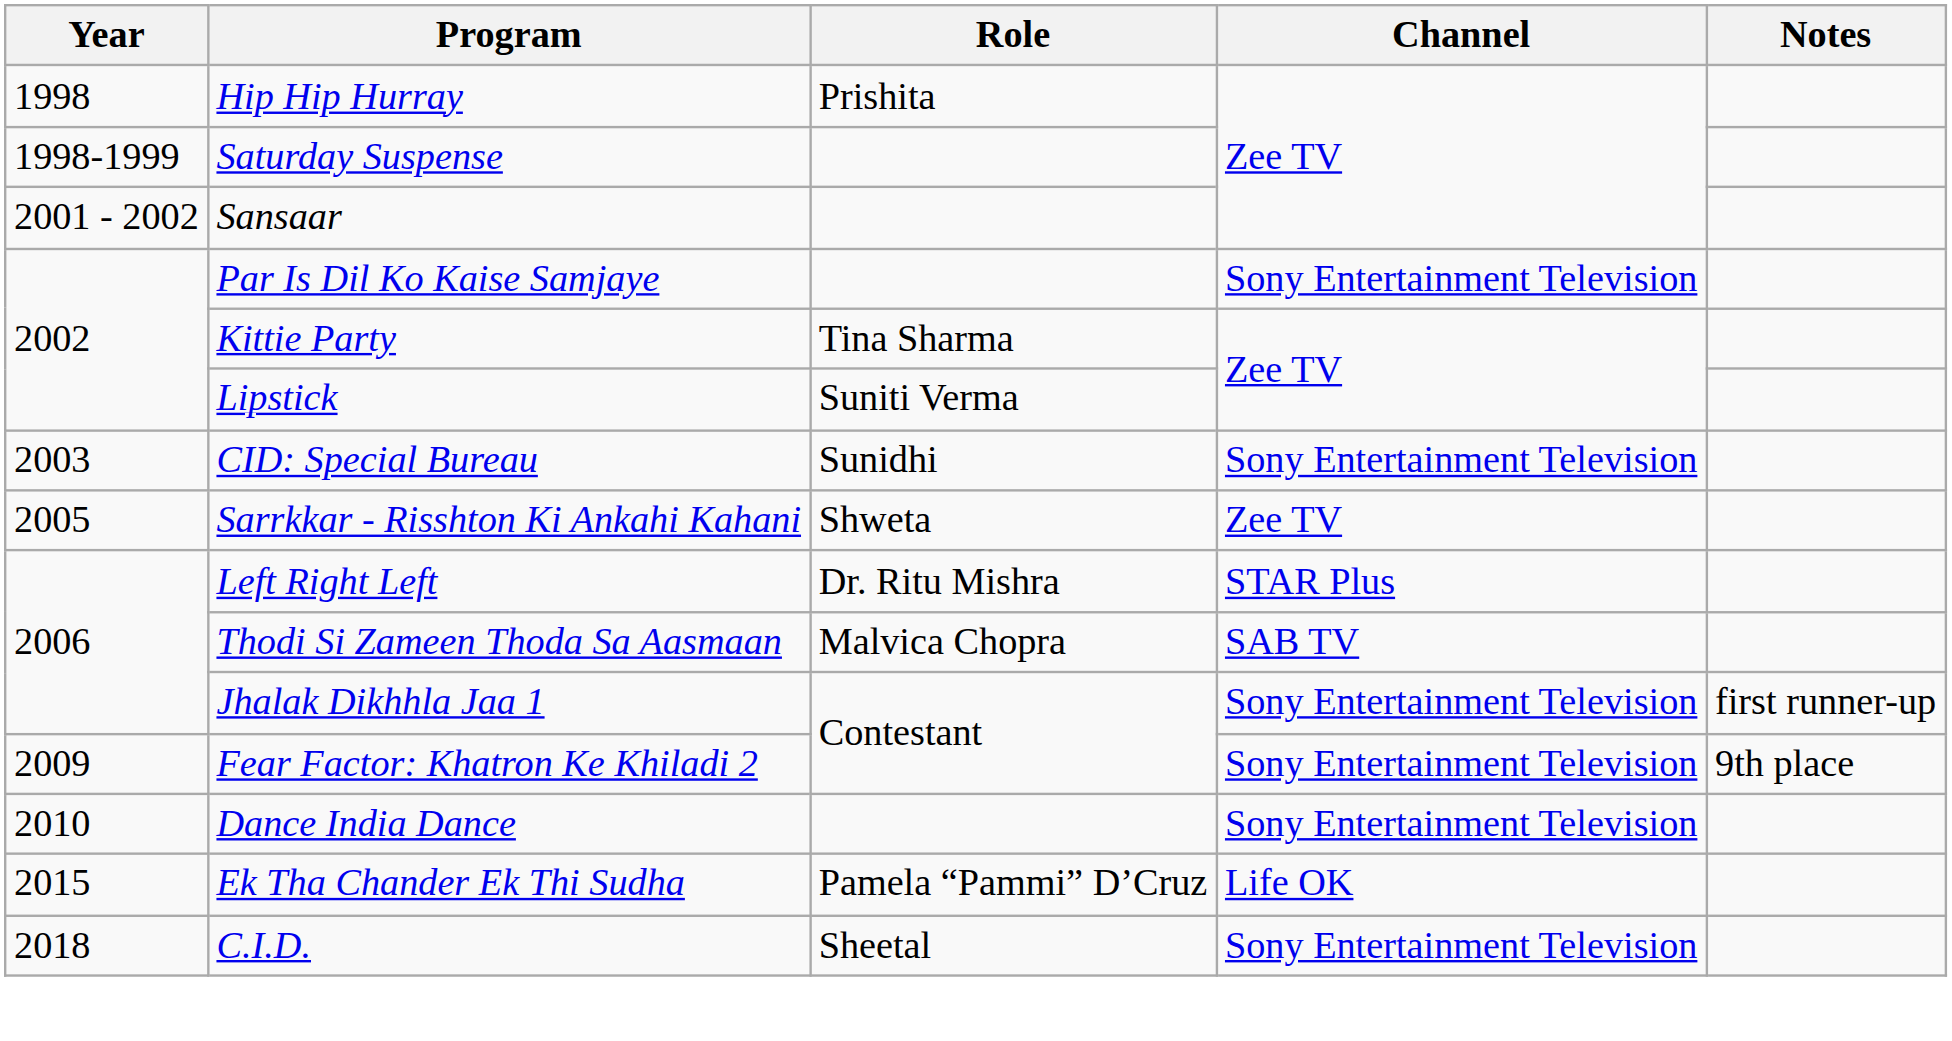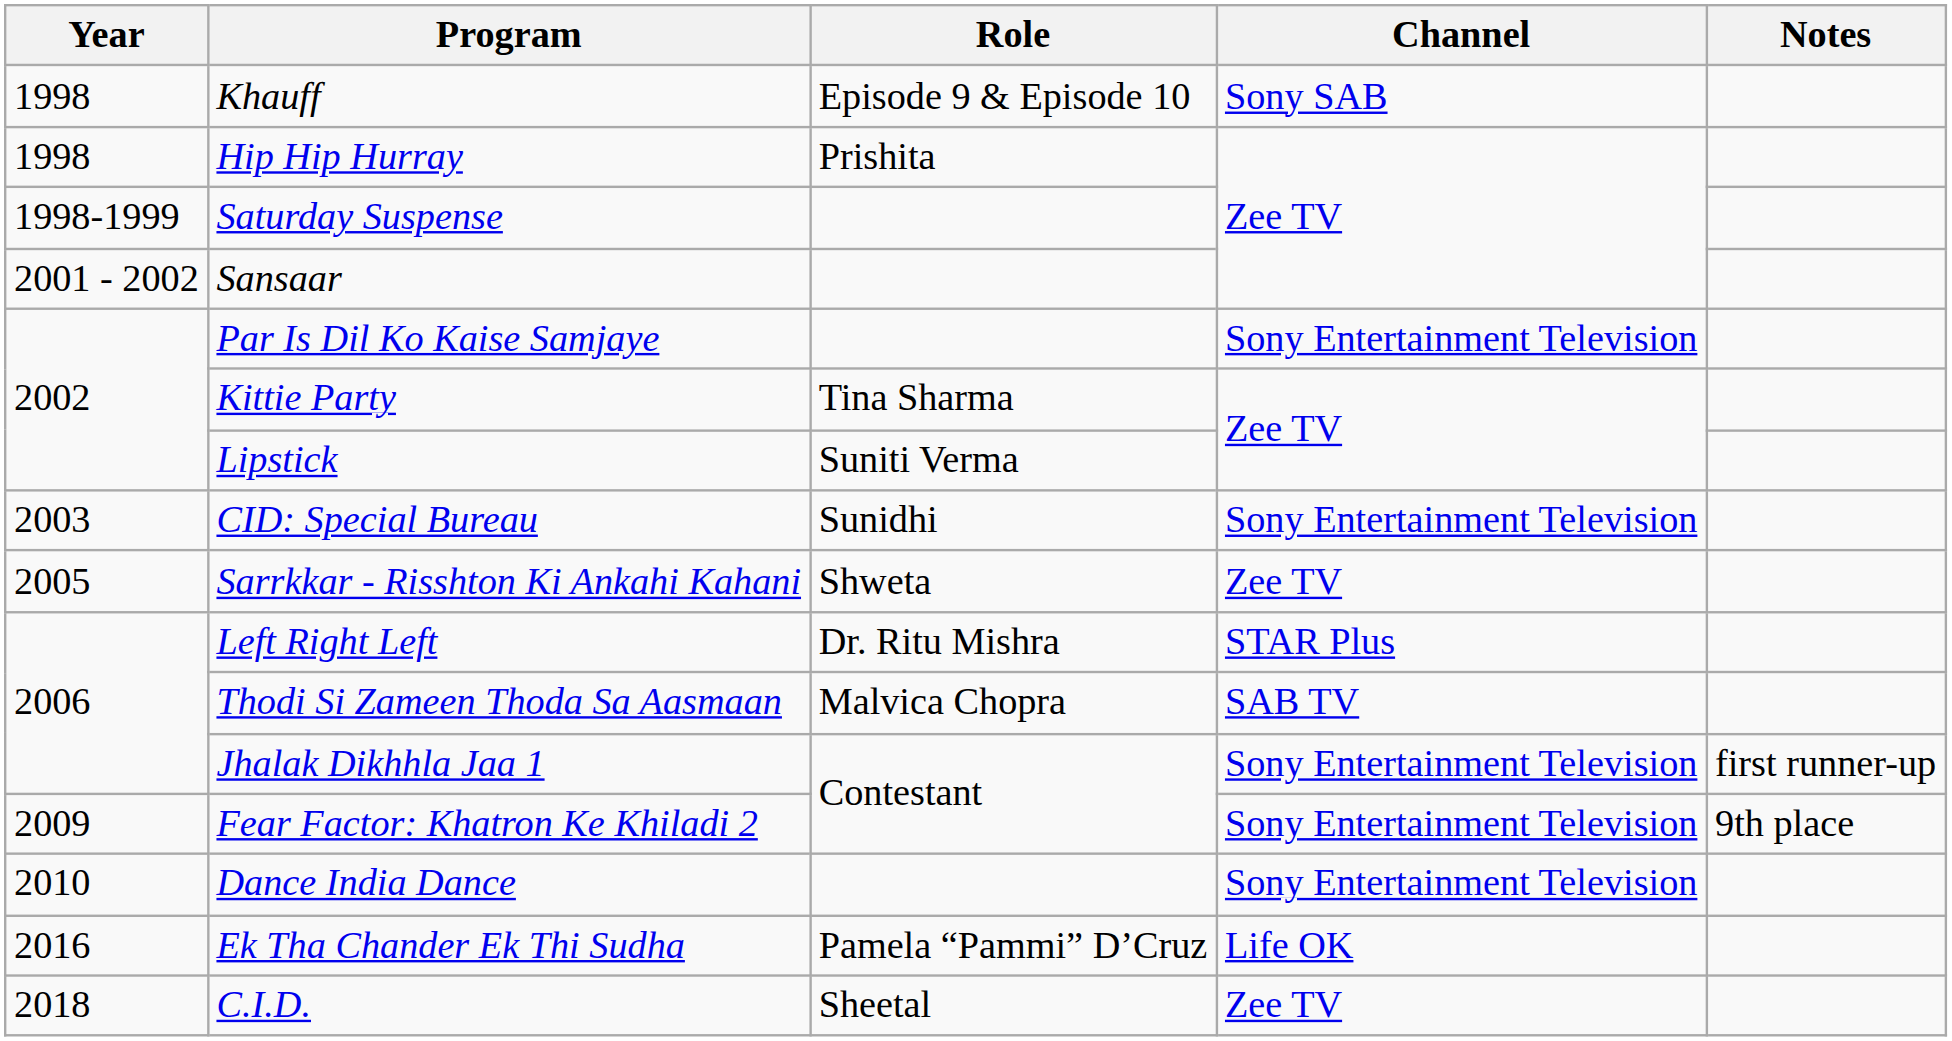+ row: 1998 | Khauff | Episode 9 & Episode 10 | Sony SAB
Ek Tha Chander Ek Thi Sudha | Year: 2015 -> 2016
C.I.D. | Channel: Sony Entertainment Television -> Zee TV
